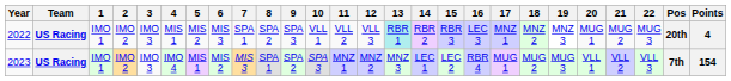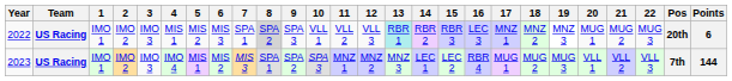2022 | 8: no background -> lightgrey background
2022 | Points: 4 -> 6
2023 | Points: 154 -> 144
